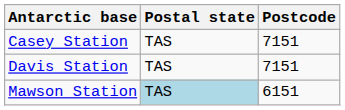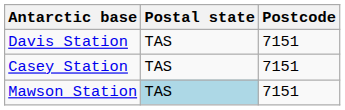rows swapped: Casey Station <-> Davis Station
Mawson Station | Postcode: 6151 -> 7151
